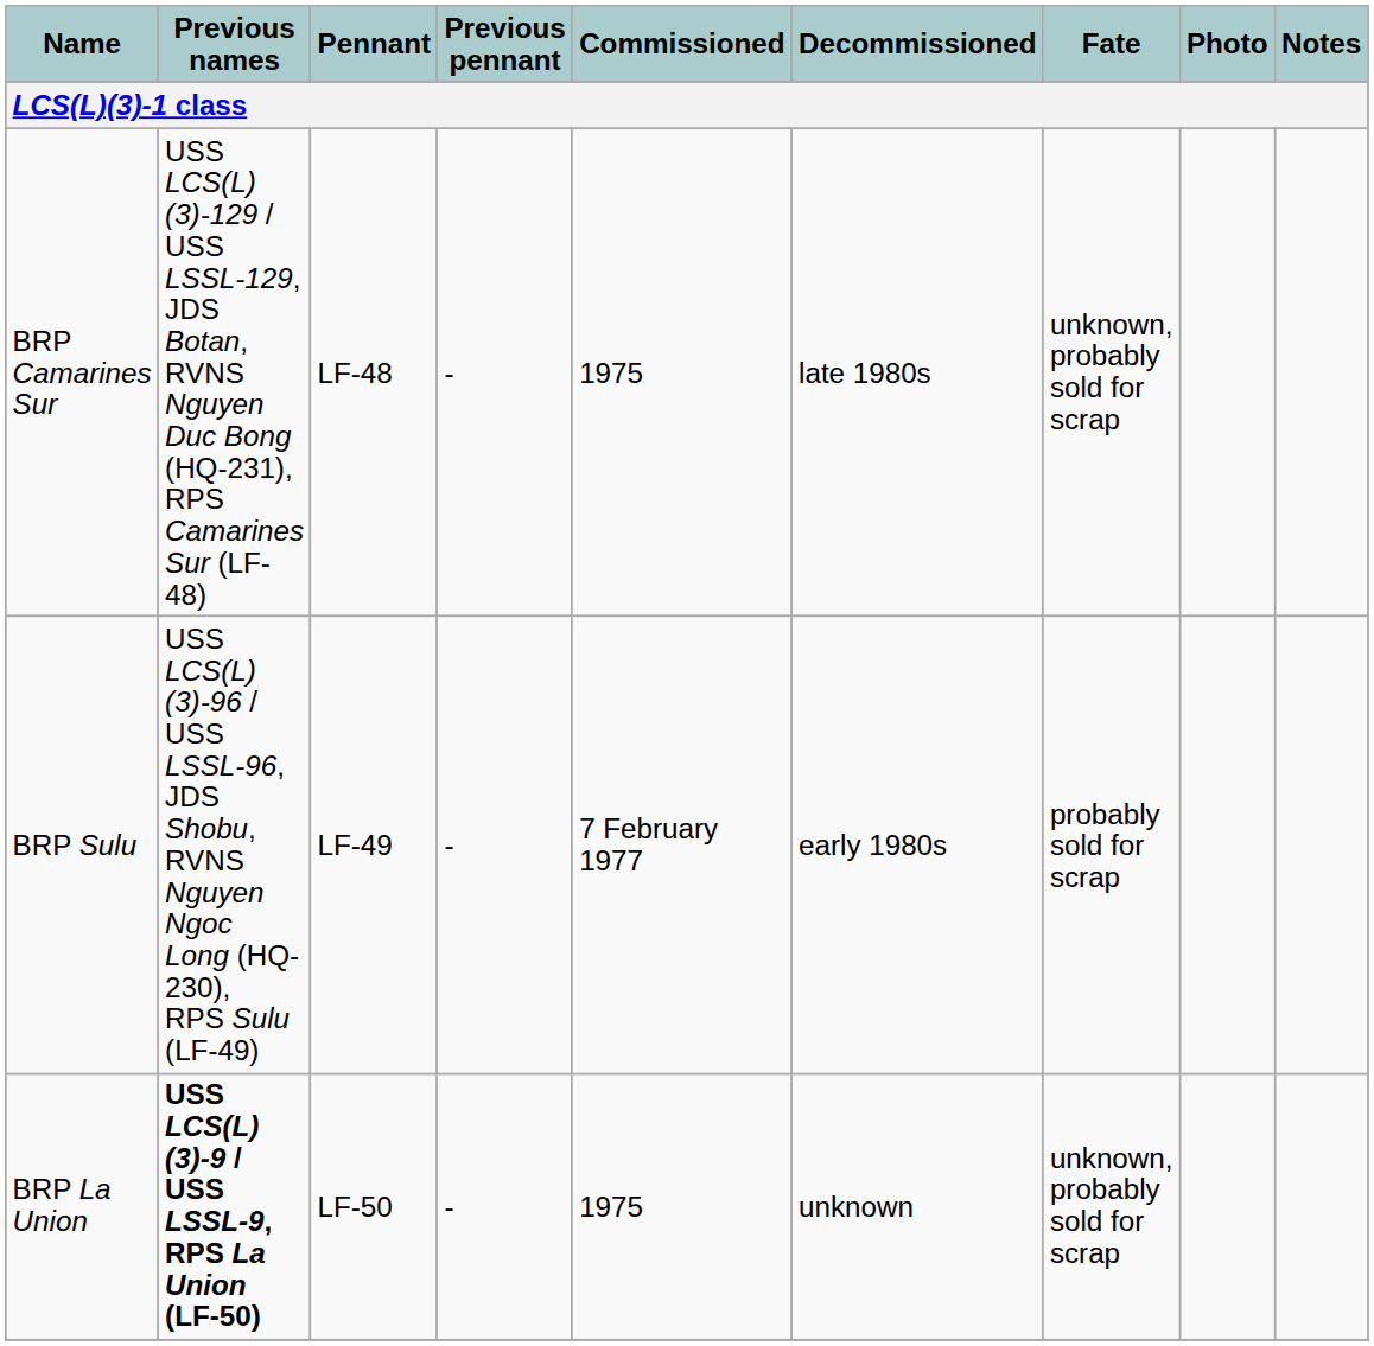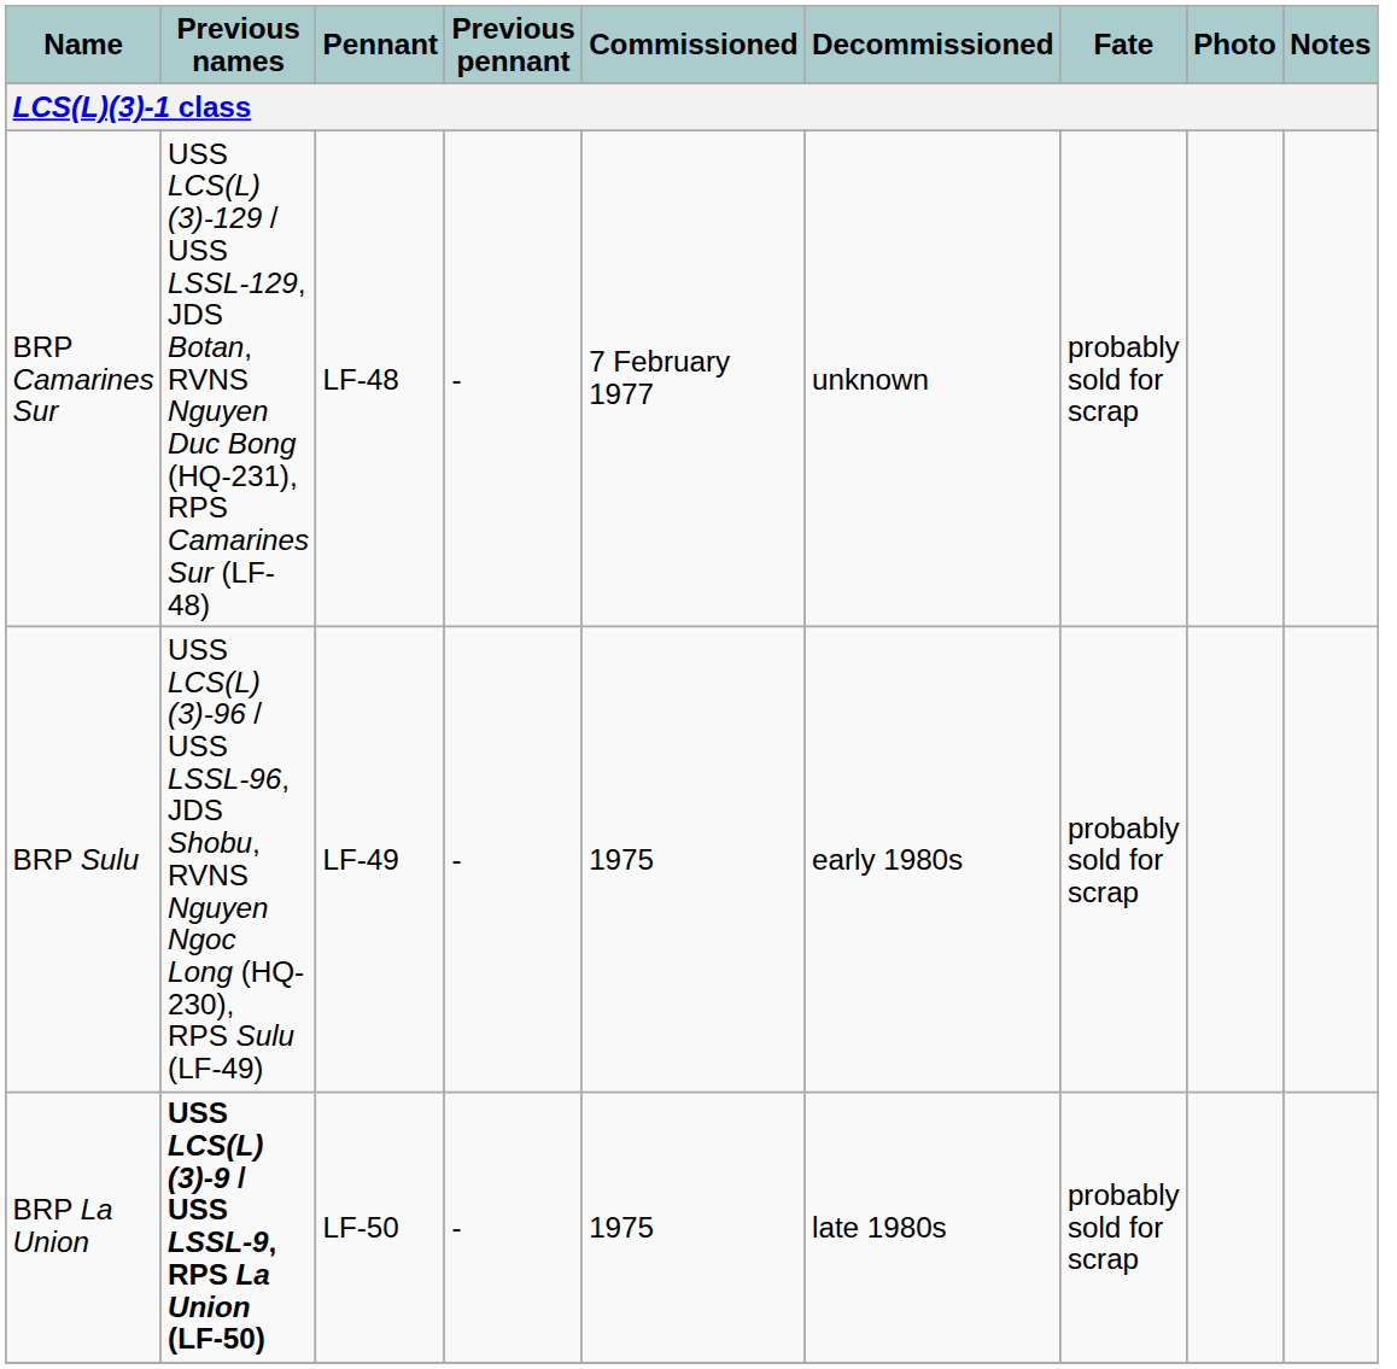BRP Camarines Sur | Commissioned: 1975 -> 7 February 1977
BRP Camarines Sur | Decommissioned: late 1980s -> unknown
BRP Camarines Sur | Fate: unknown, probably sold for scrap -> probably sold for scrap
BRP Sulu | Commissioned: 7 February 1977 -> 1975
BRP La Union | Decommissioned: unknown -> late 1980s
BRP La Union | Fate: unknown, probably sold for scrap -> probably sold for scrap
